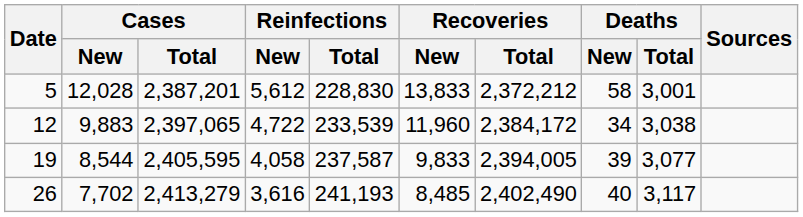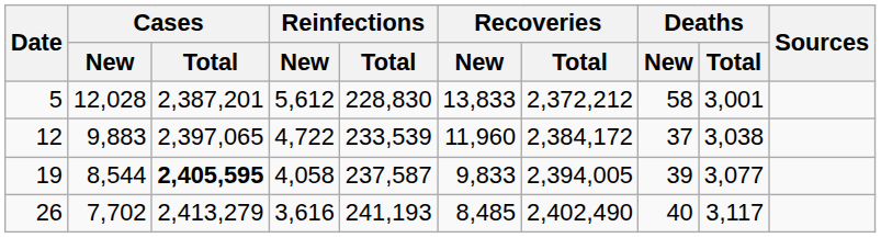12 | Deaths / New: 34 -> 37
19 | Cases / Total: normal -> bold
